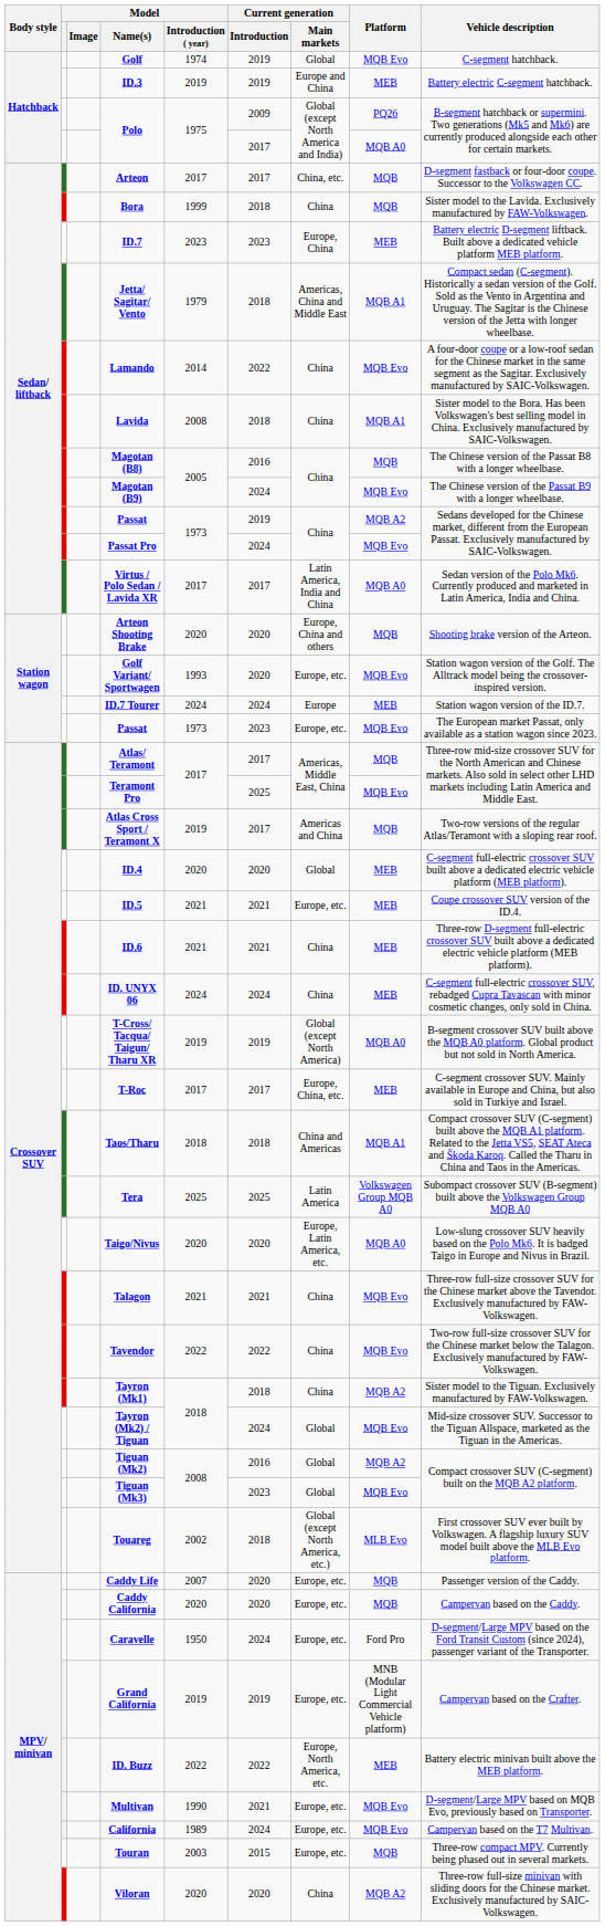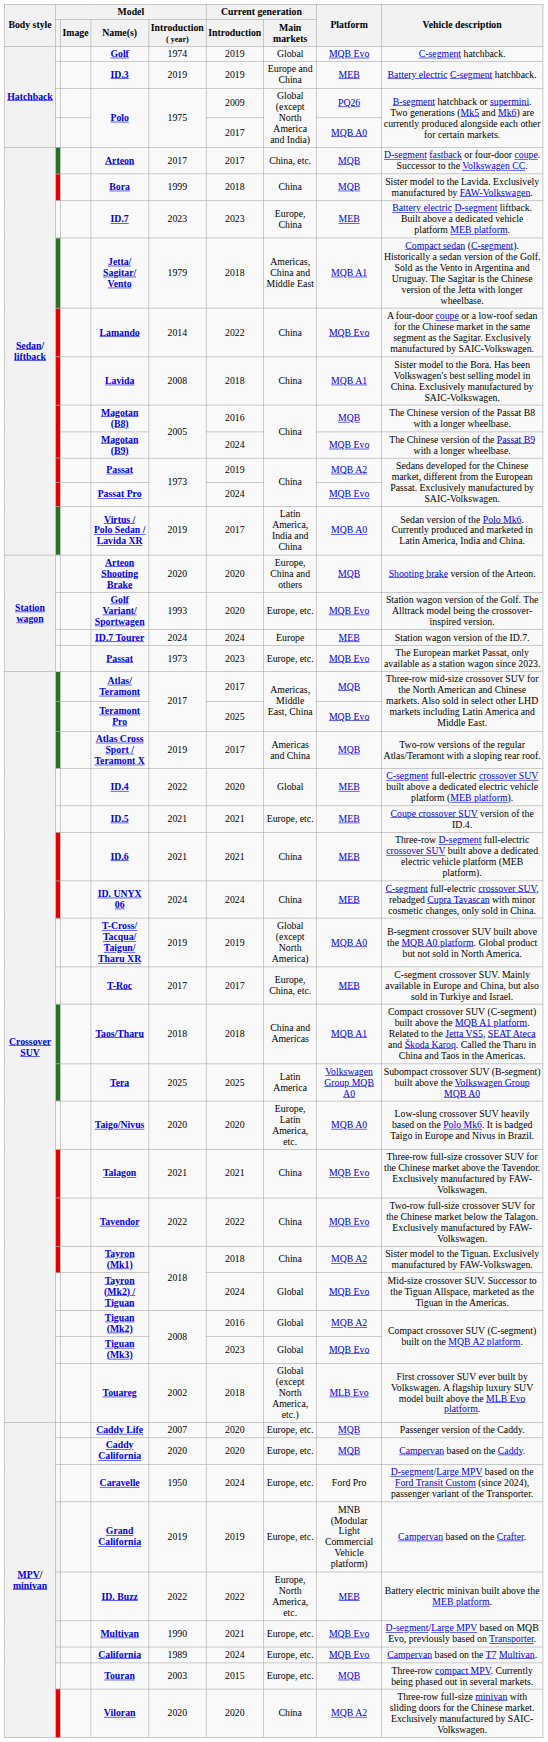Virtus / Polo Sedan / Lavida XR | Model / Introduction ( year): 2017 -> 2019
ID.4 | Model / Introduction ( year): 2020 -> 2022
